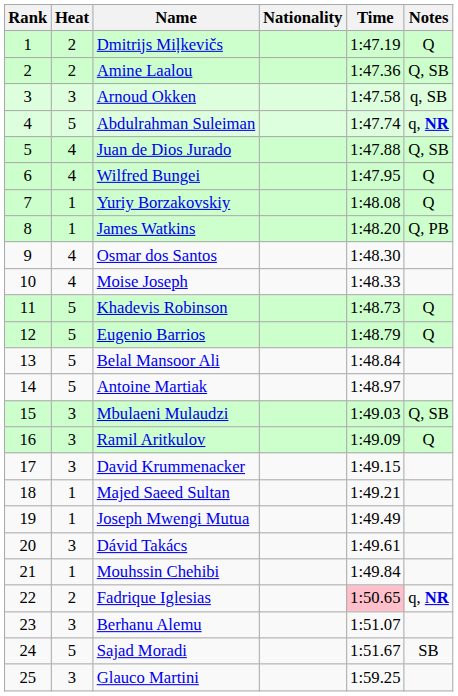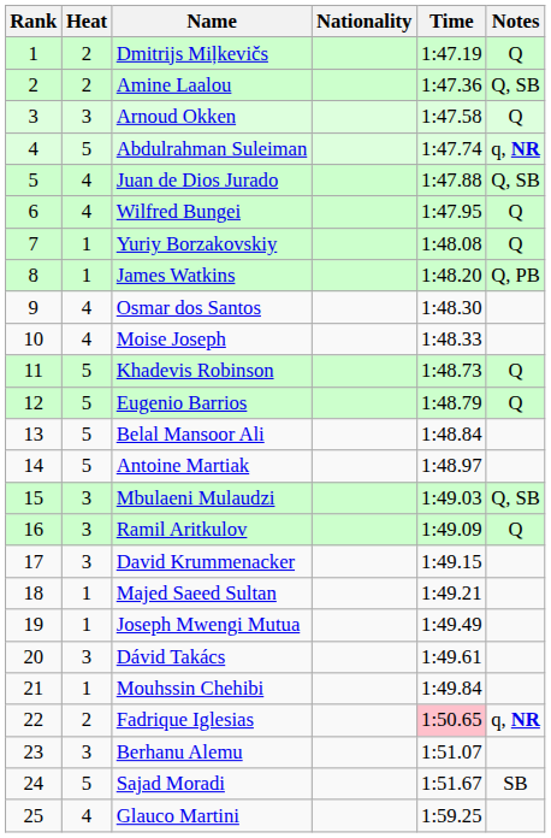Arnoud Okken | Notes: q, SB -> Q
Glauco Martini | Heat: 3 -> 4
